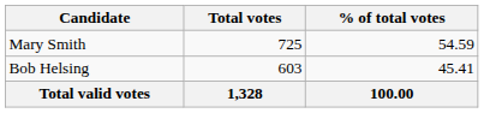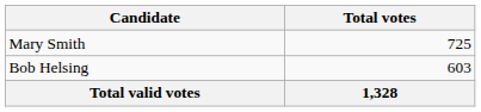- column: % of total votes | 54.59 | 45.41 | 100.00
